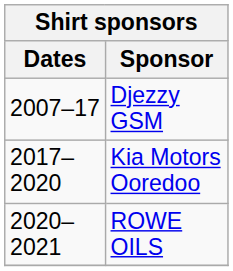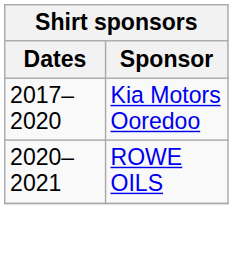- row: 2007–17 | Djezzy GSM
